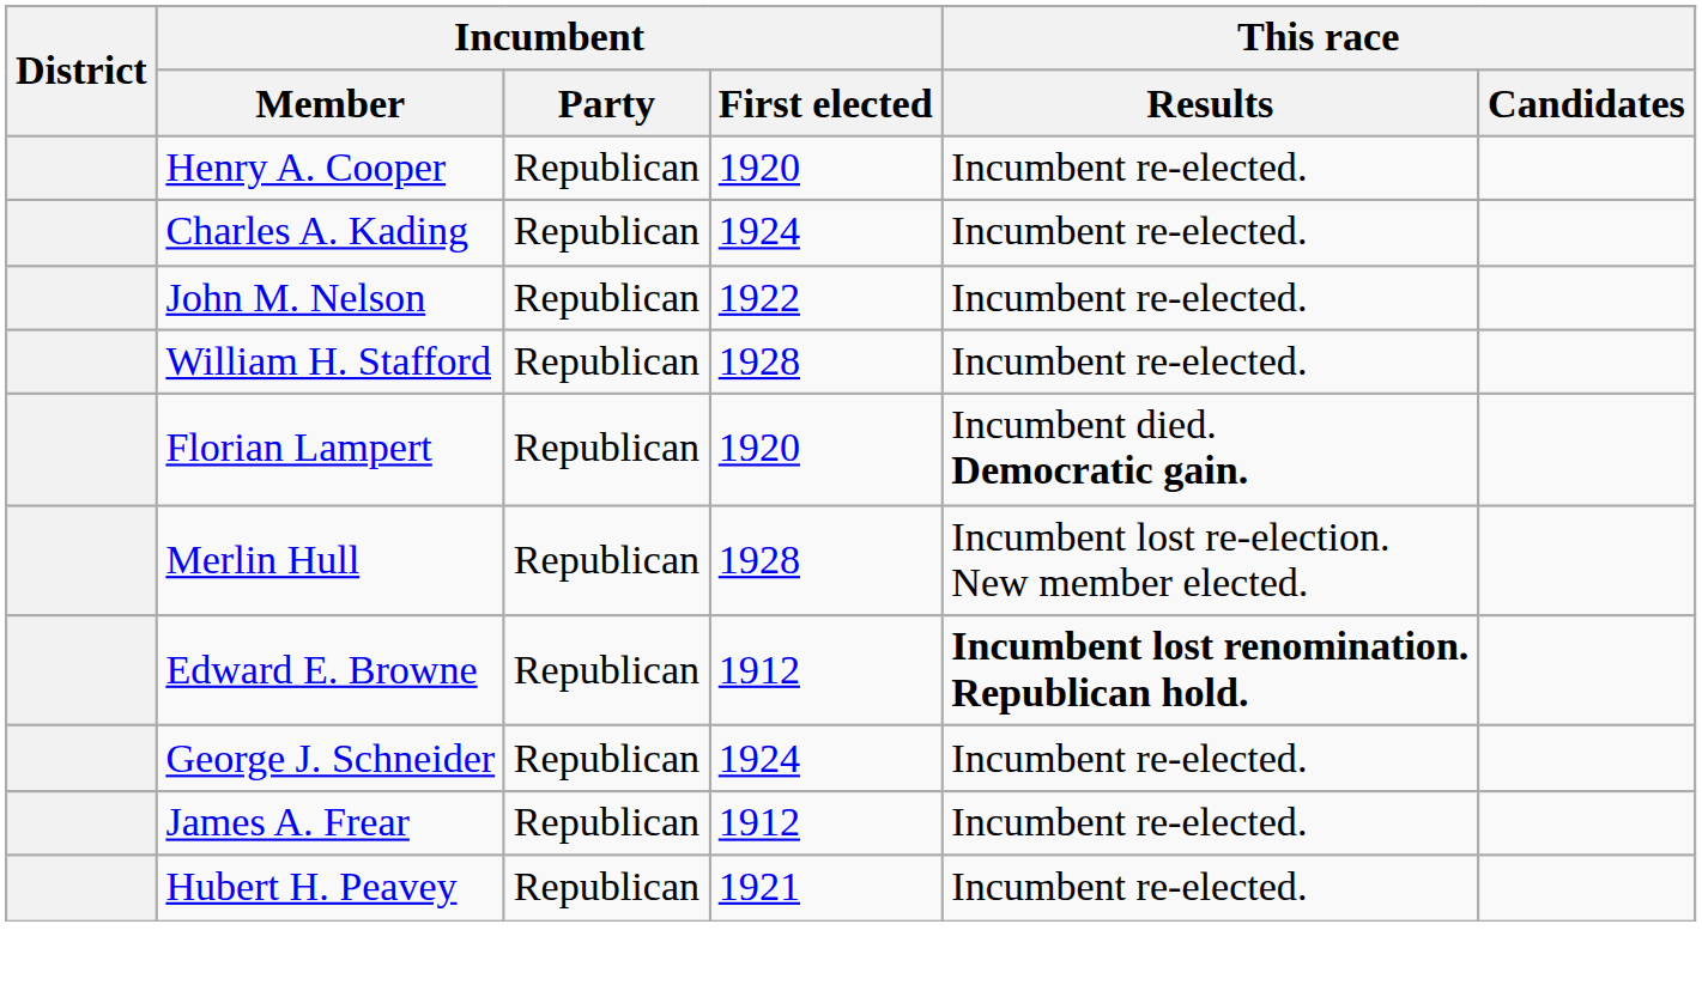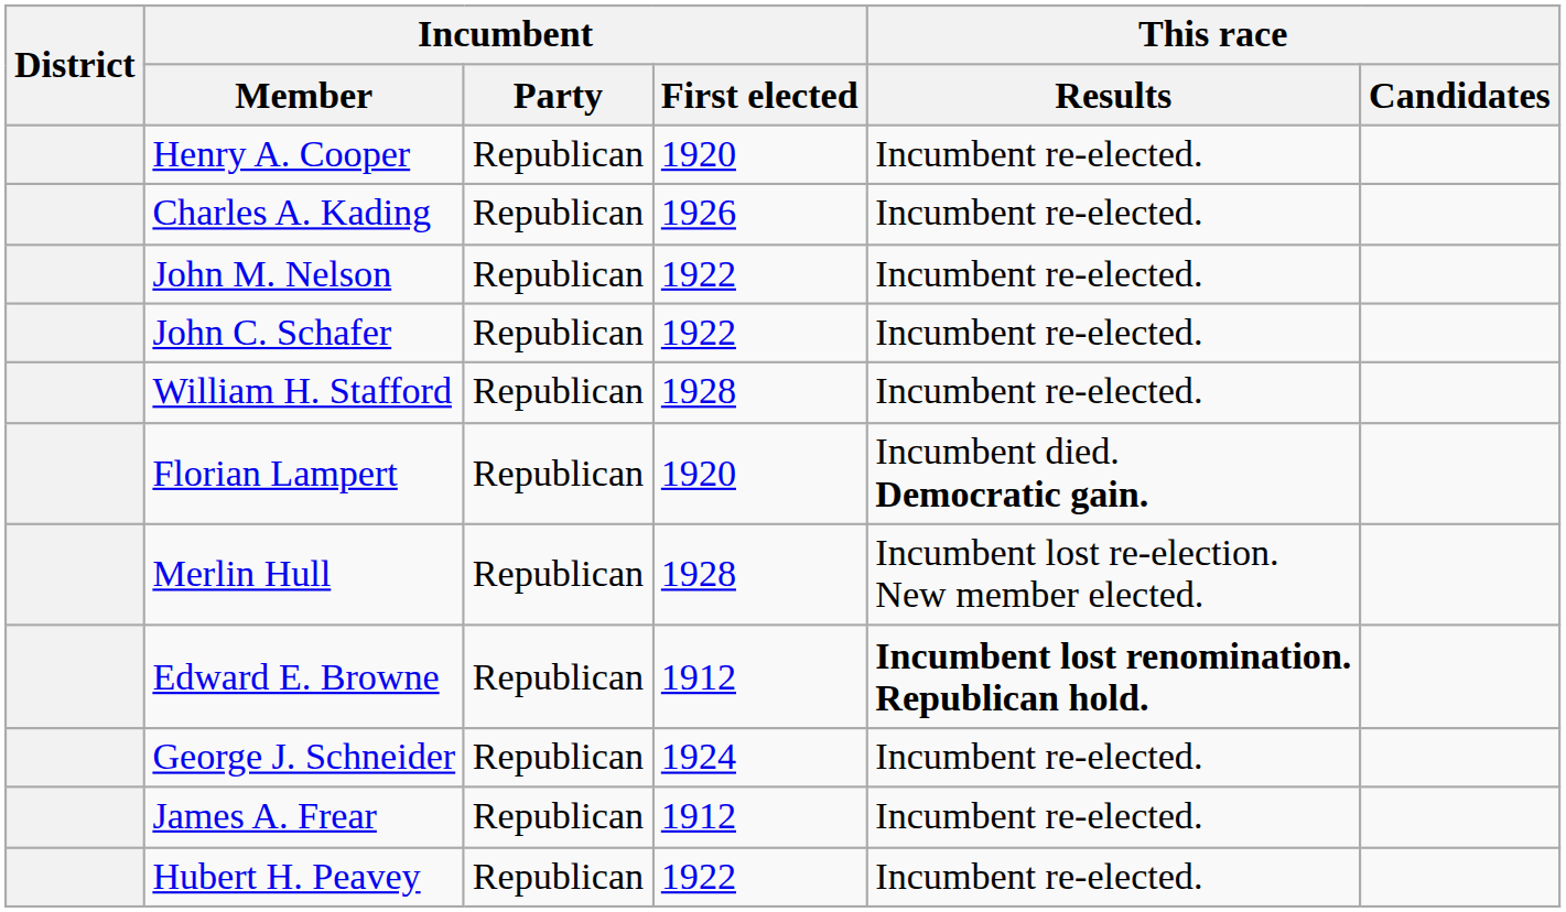Charles A. Kading | Incumbent / First elected: 1924 -> 1926
+ row: John C. Schafer | Republican | 1922 | Incumbent re-elected.
Hubert H. Peavey | Incumbent / First elected: 1921 -> 1922
